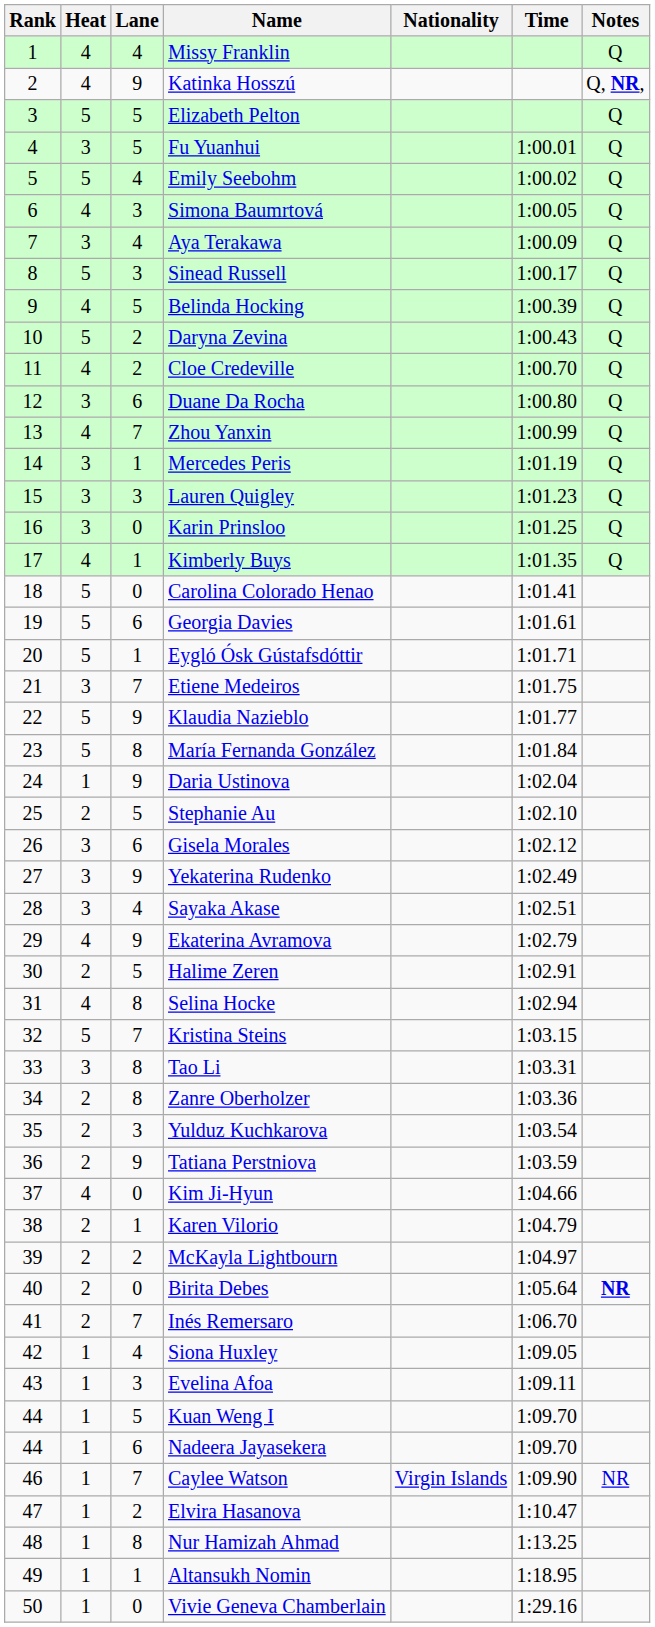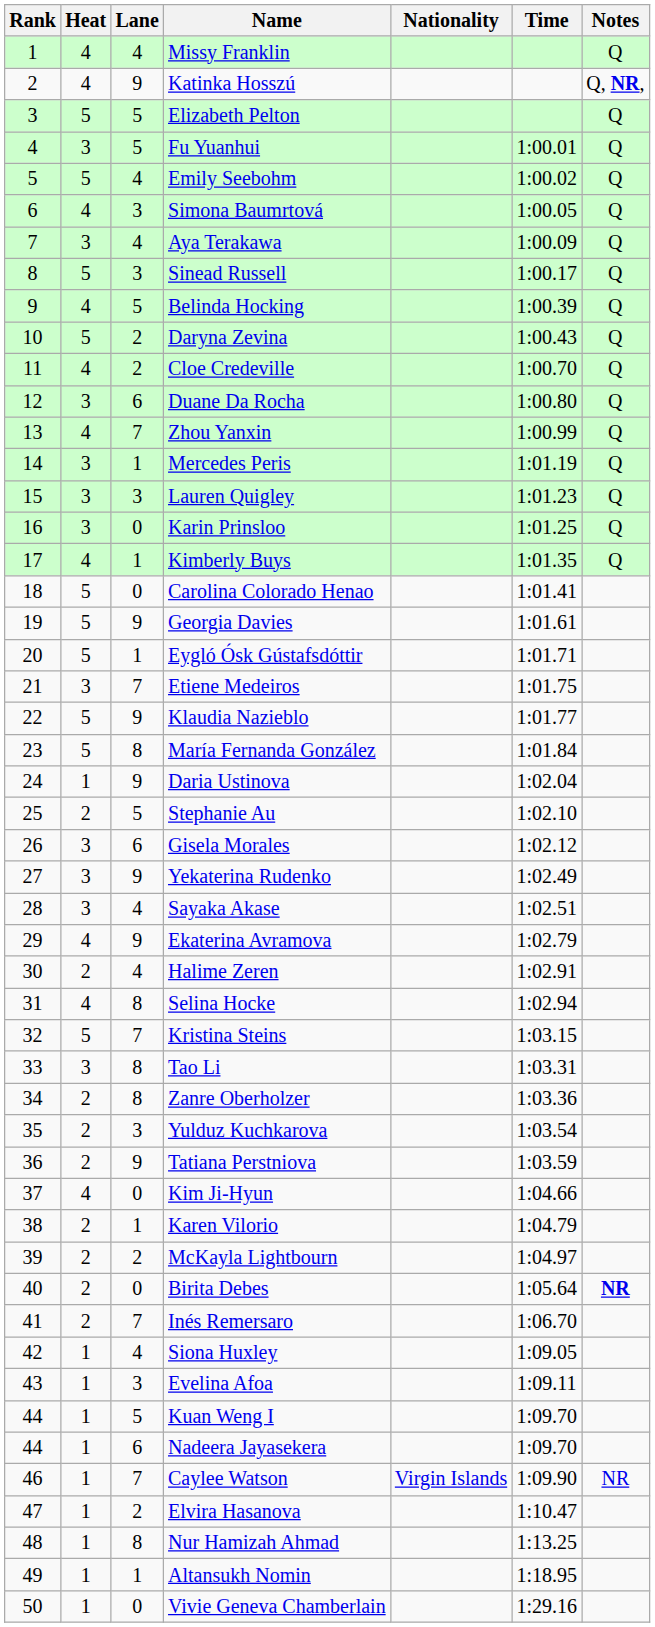Georgia Davies | Lane: 6 -> 9
Halime Zeren | Lane: 5 -> 4
